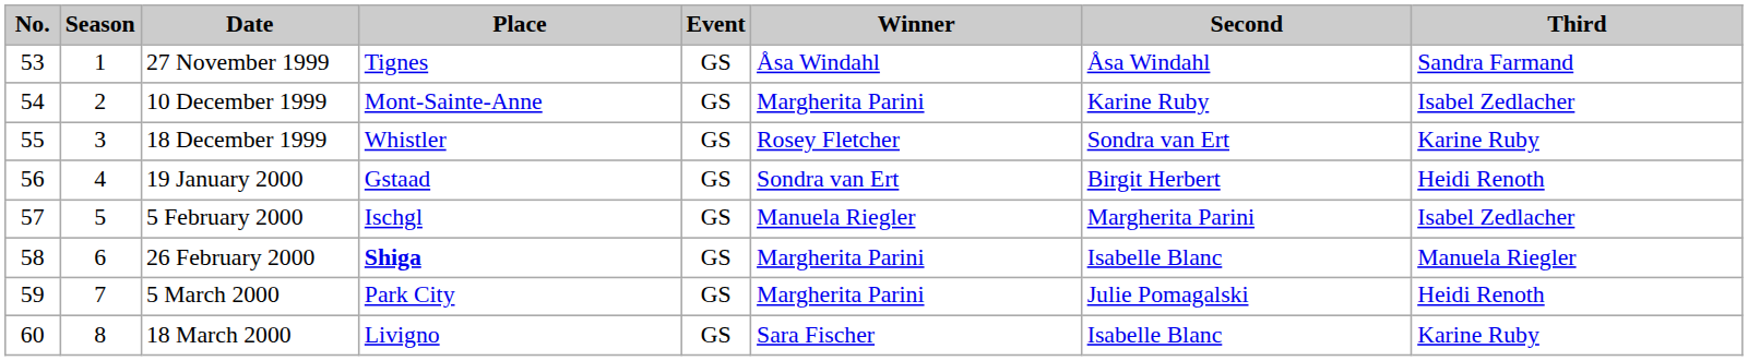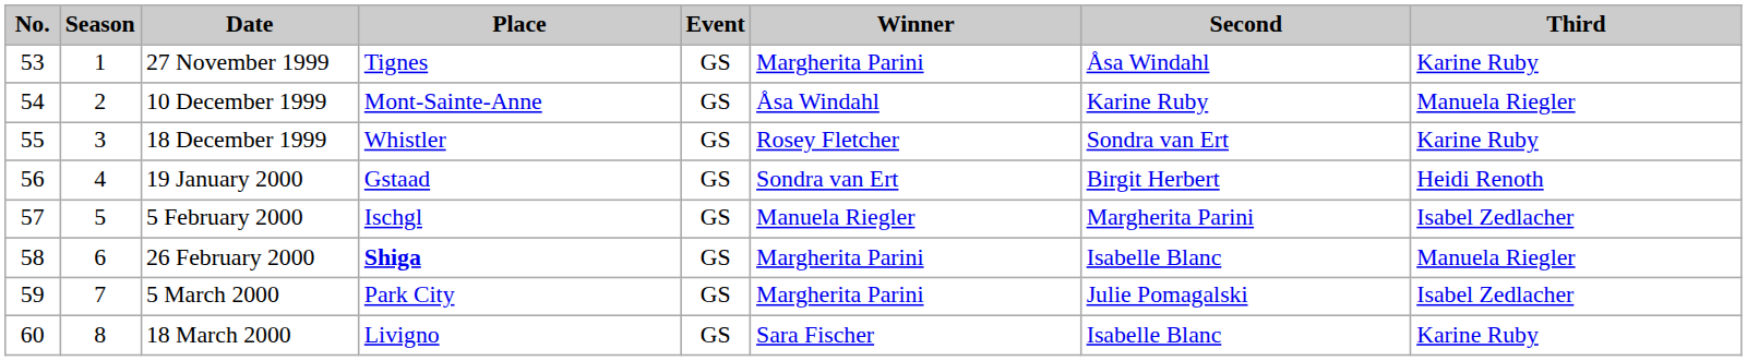27 November 1999 | Winner: Åsa Windahl -> Margherita Parini
27 November 1999 | Third: Sandra Farmand -> Karine Ruby
10 December 1999 | Winner: Margherita Parini -> Åsa Windahl
10 December 1999 | Third: Isabel Zedlacher -> Manuela Riegler
5 March 2000 | Third: Heidi Renoth -> Isabel Zedlacher
